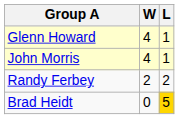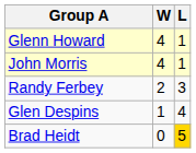Randy Ferbey | L: 2 -> 3
+ row: Glen Despins | 1 | 4
